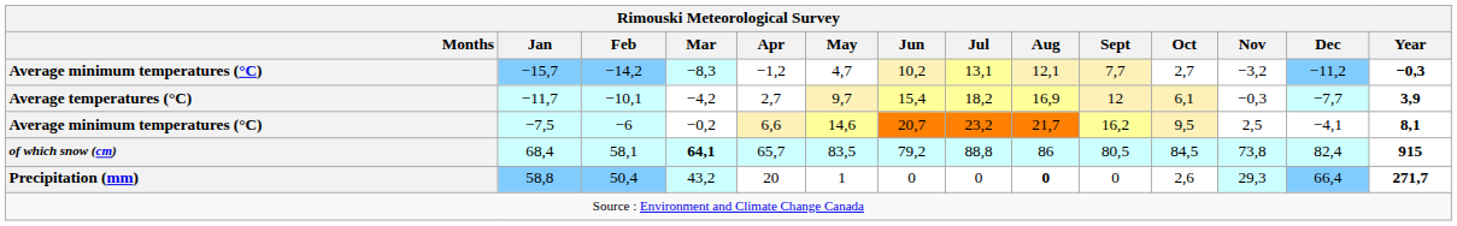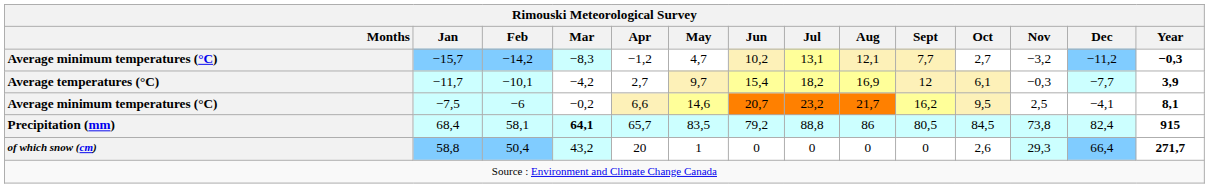68,4 | Months: of which snow (cm) -> Precipitation (mm)
58,8 | Months: Precipitation (mm) -> of which snow (cm)
58,8 | Aug: bold -> normal
